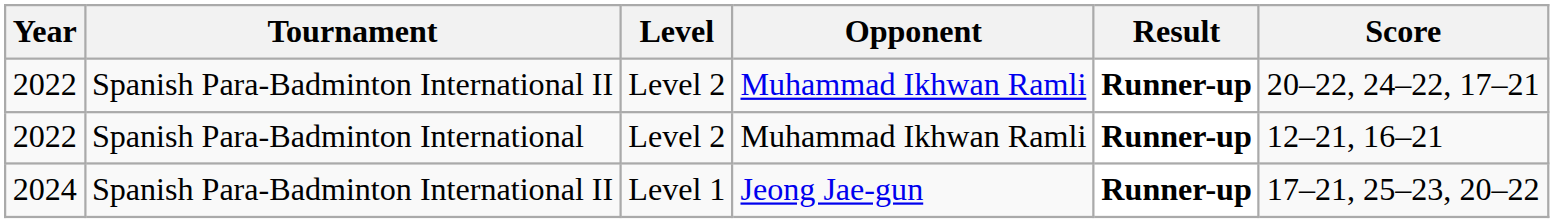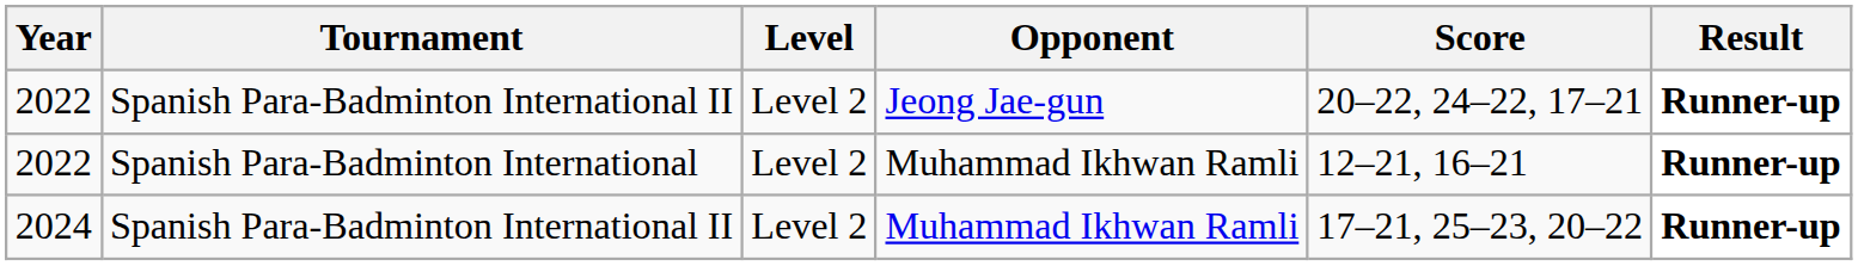columns swapped: Score <-> Result
2022 / Spanish Para-Badminton International II | Opponent: Muhammad Ikhwan Ramli -> Jeong Jae-gun
2024 | Level: Level 1 -> Level 2
2024 | Opponent: Jeong Jae-gun -> Muhammad Ikhwan Ramli
